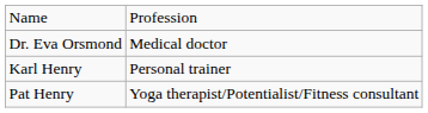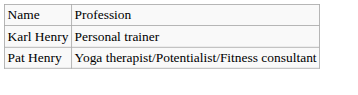- row: Dr. Eva Orsmond | Medical doctor
